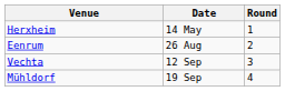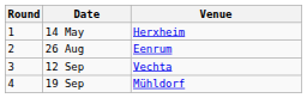columns swapped: Round <-> Venue
